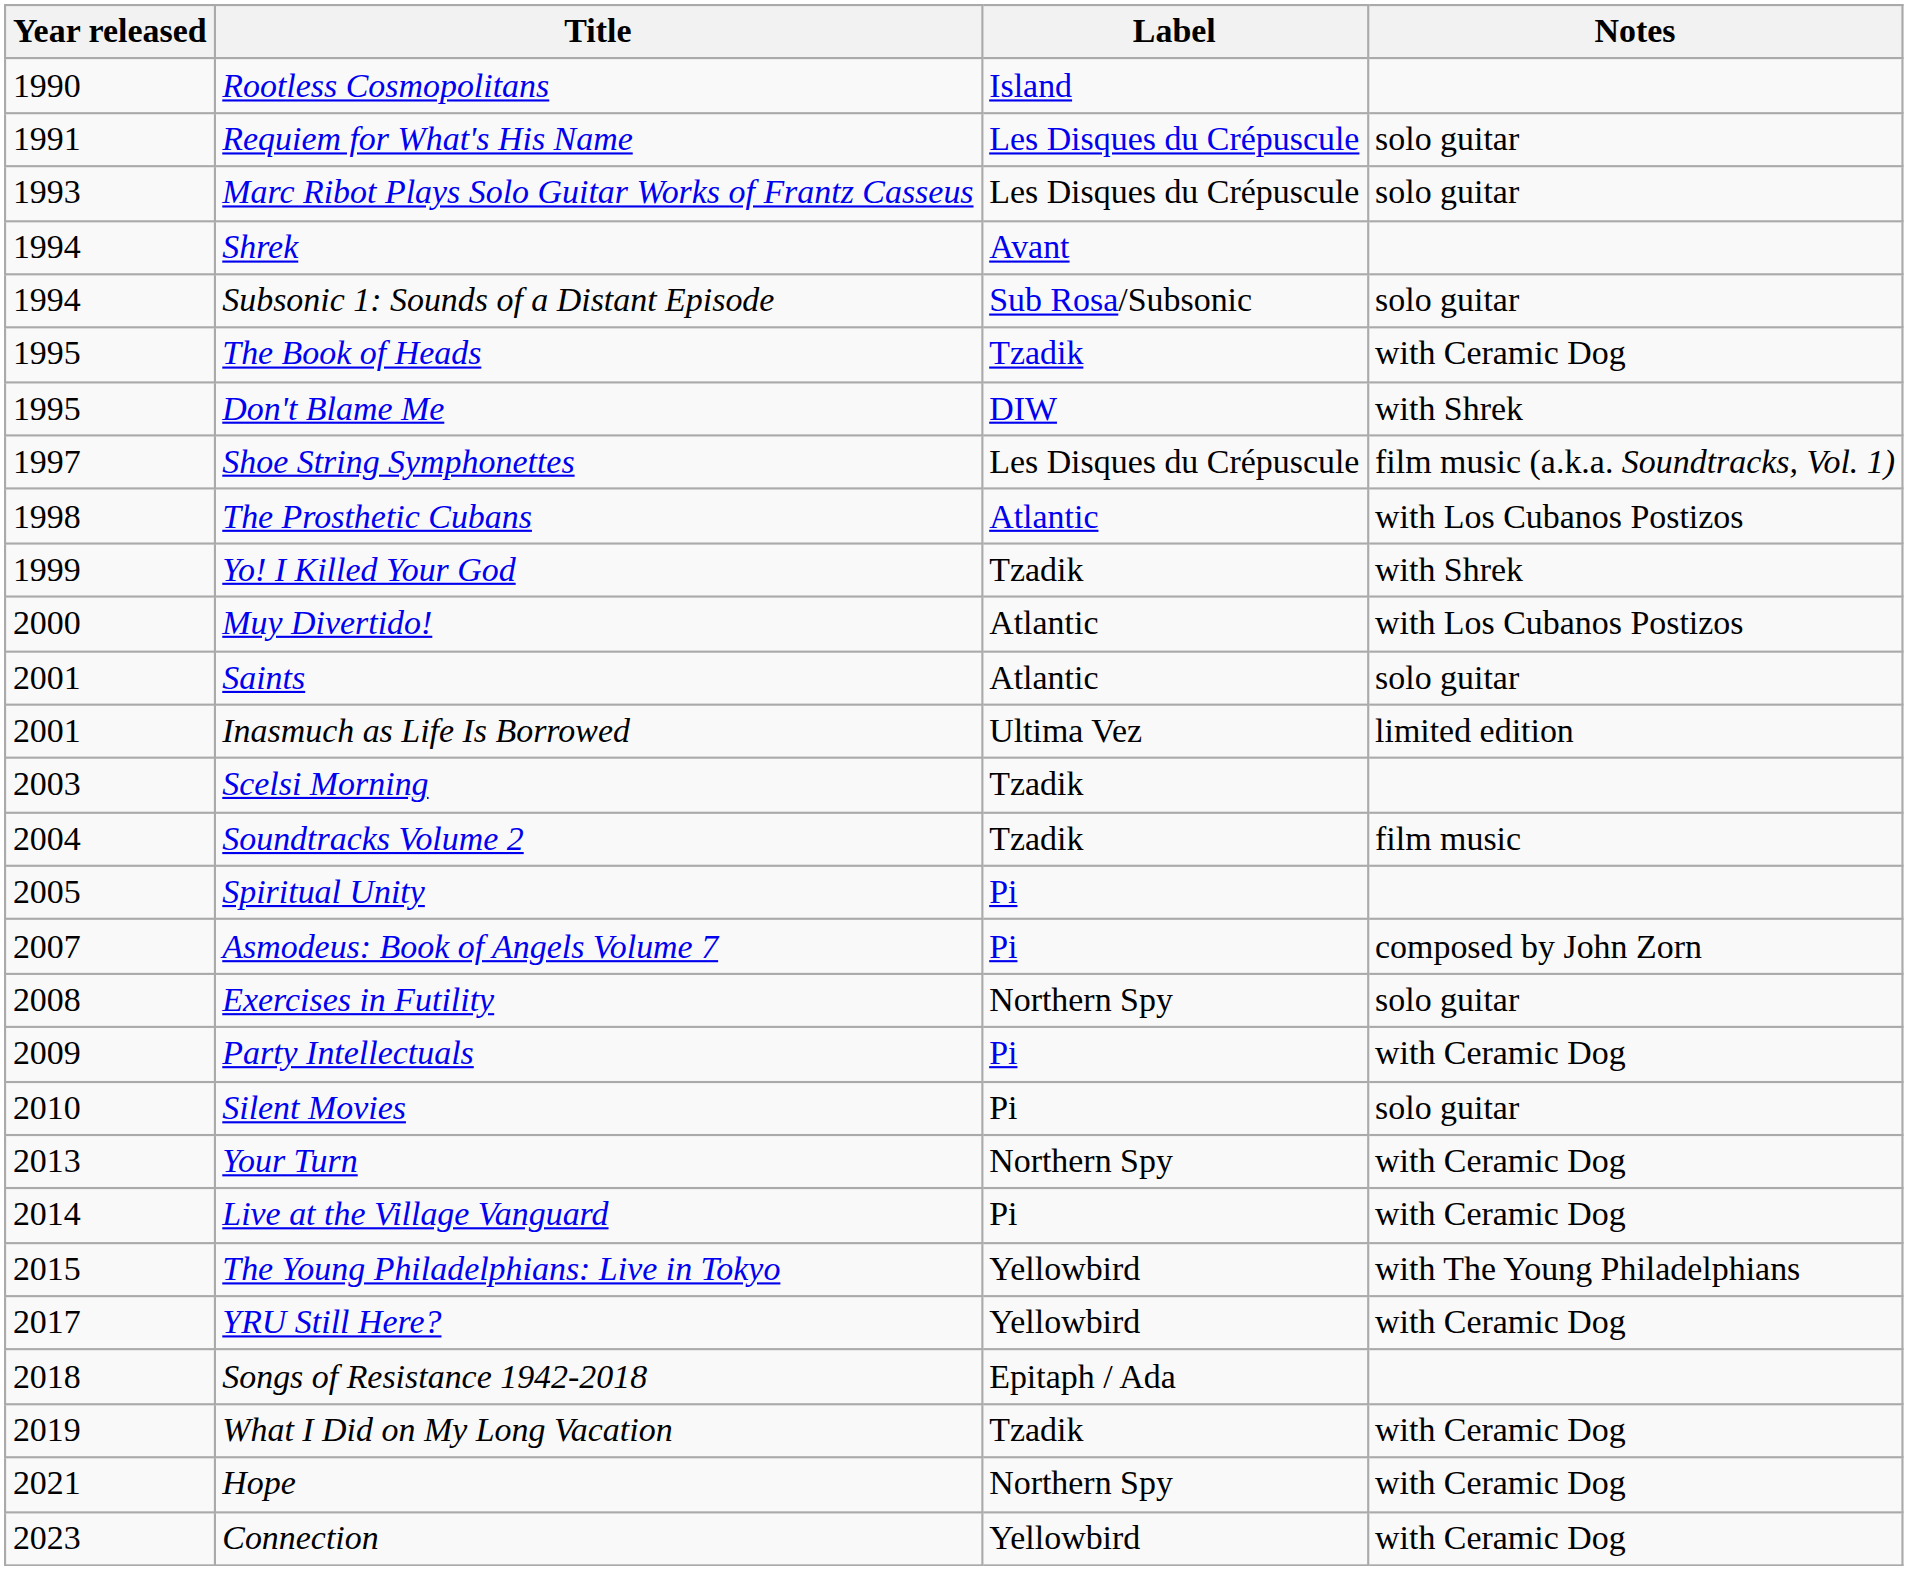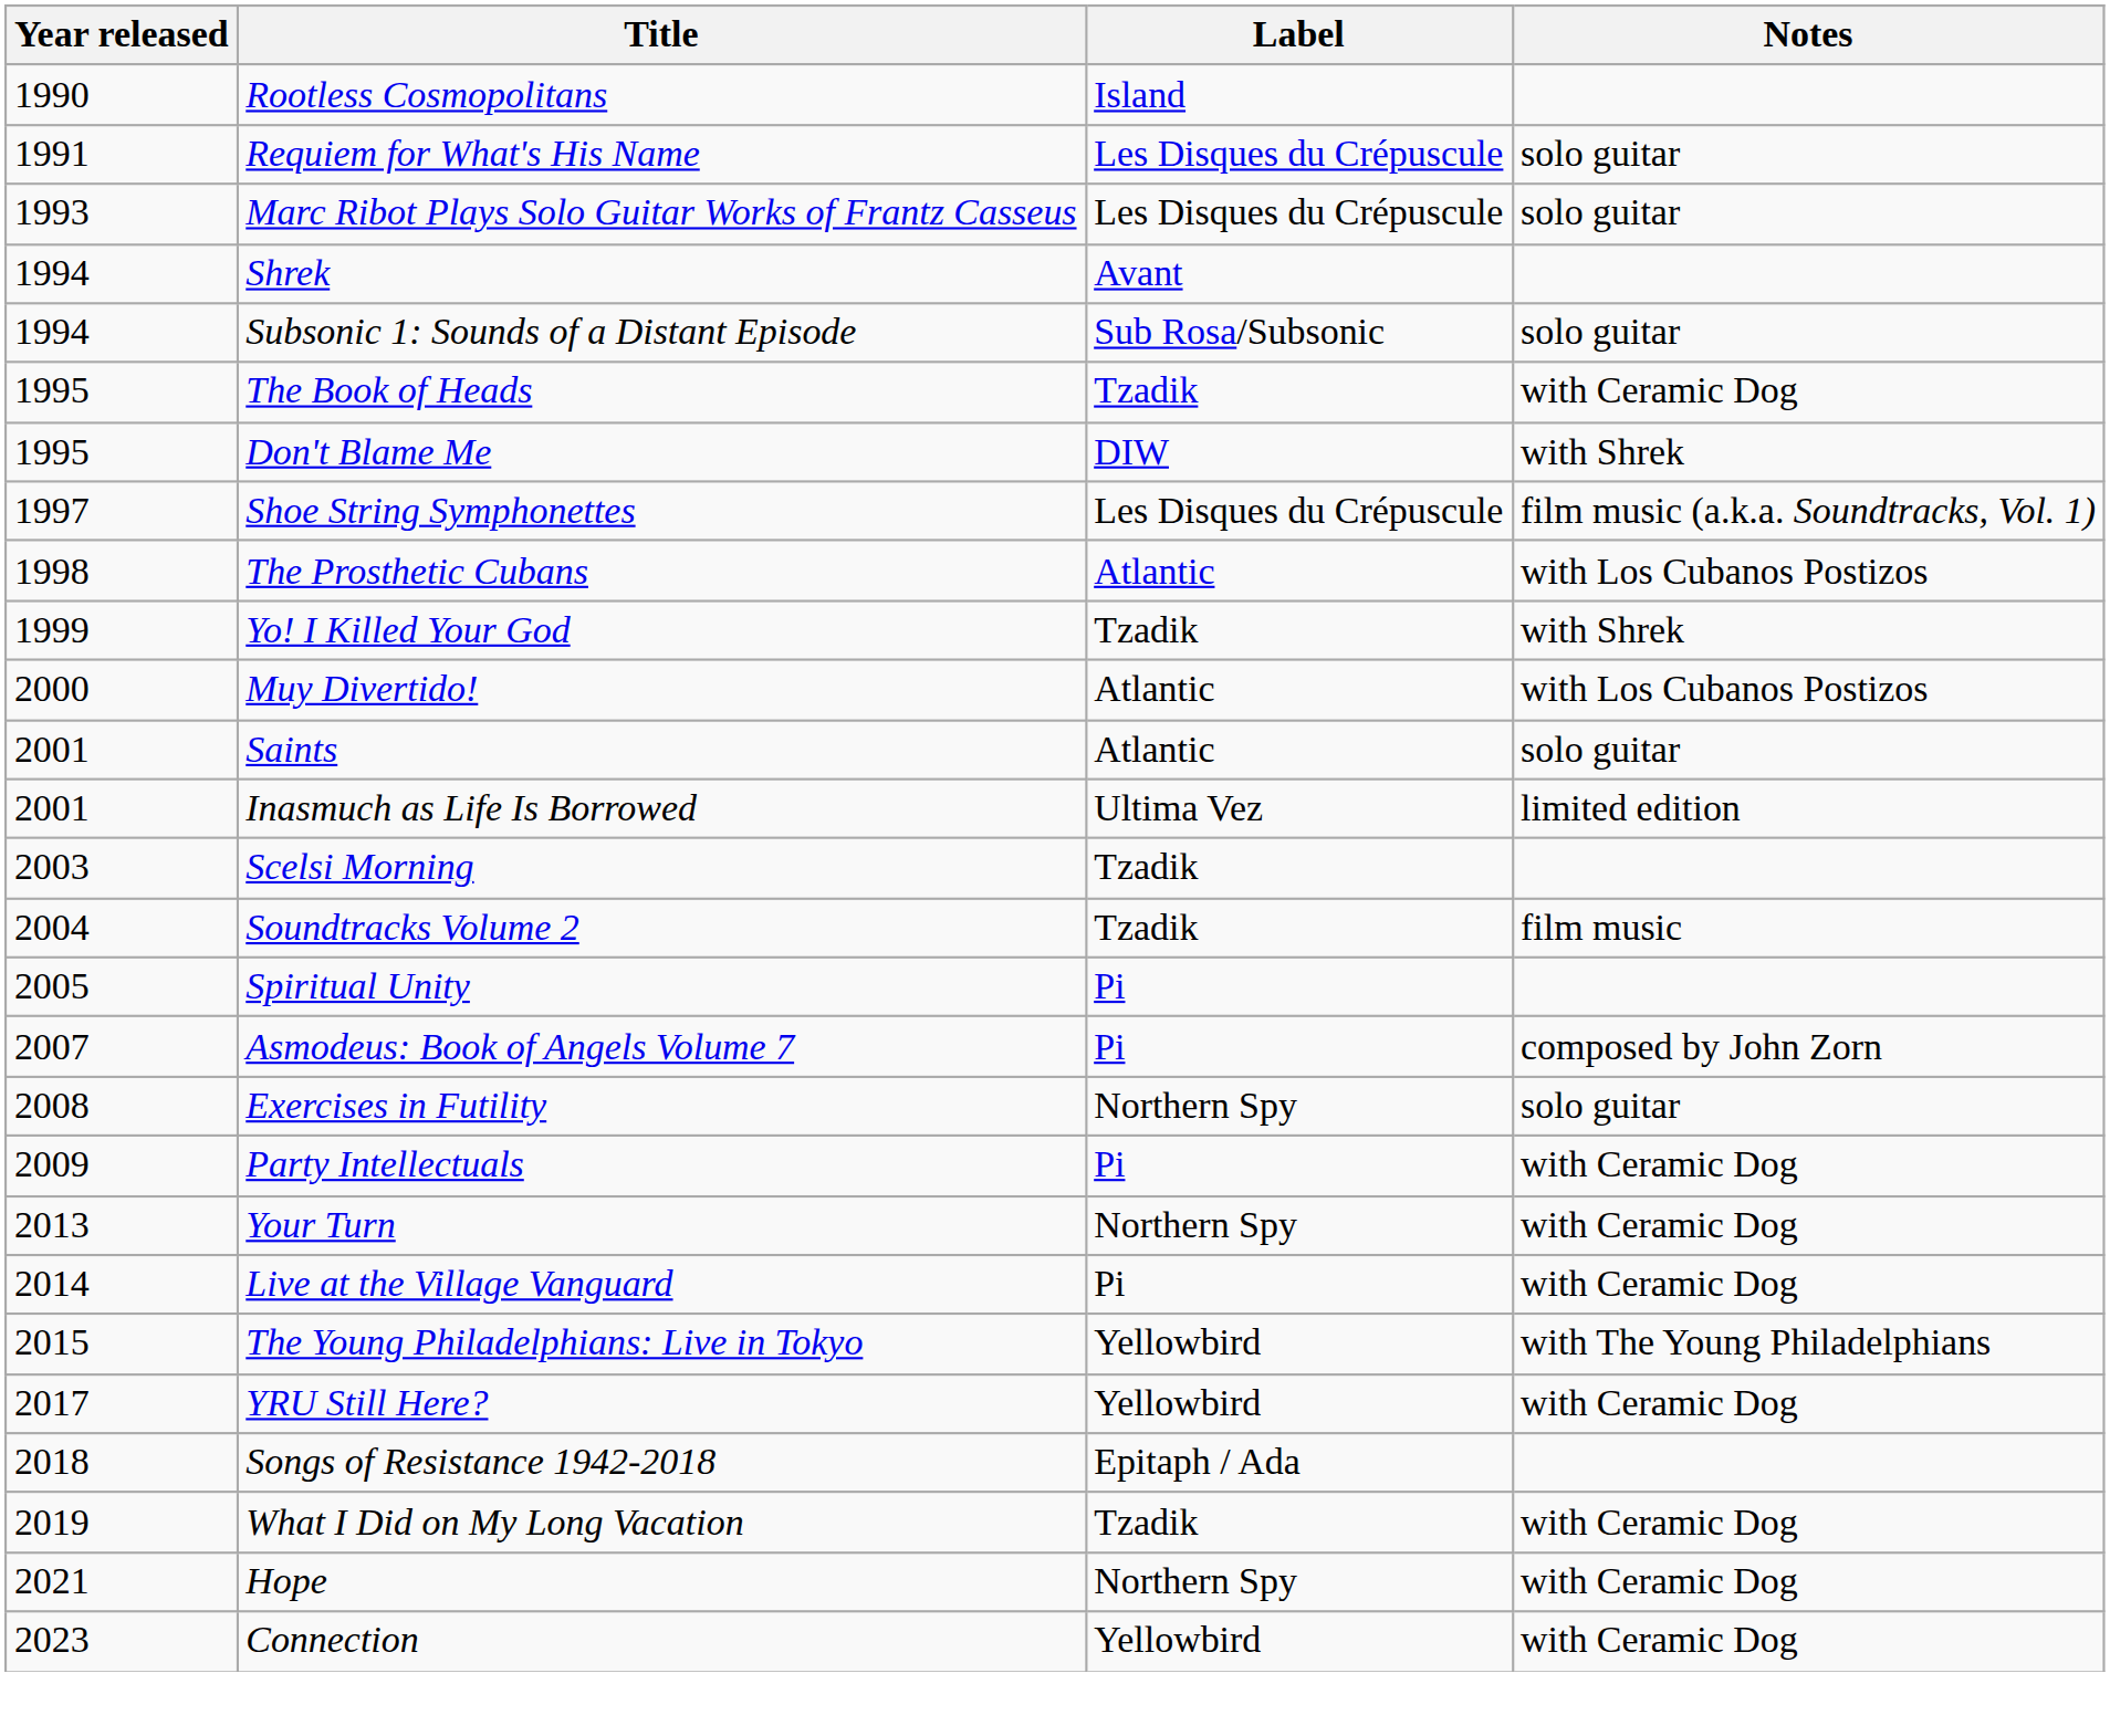- row: 2010 | Silent Movies | Pi | solo guitar
